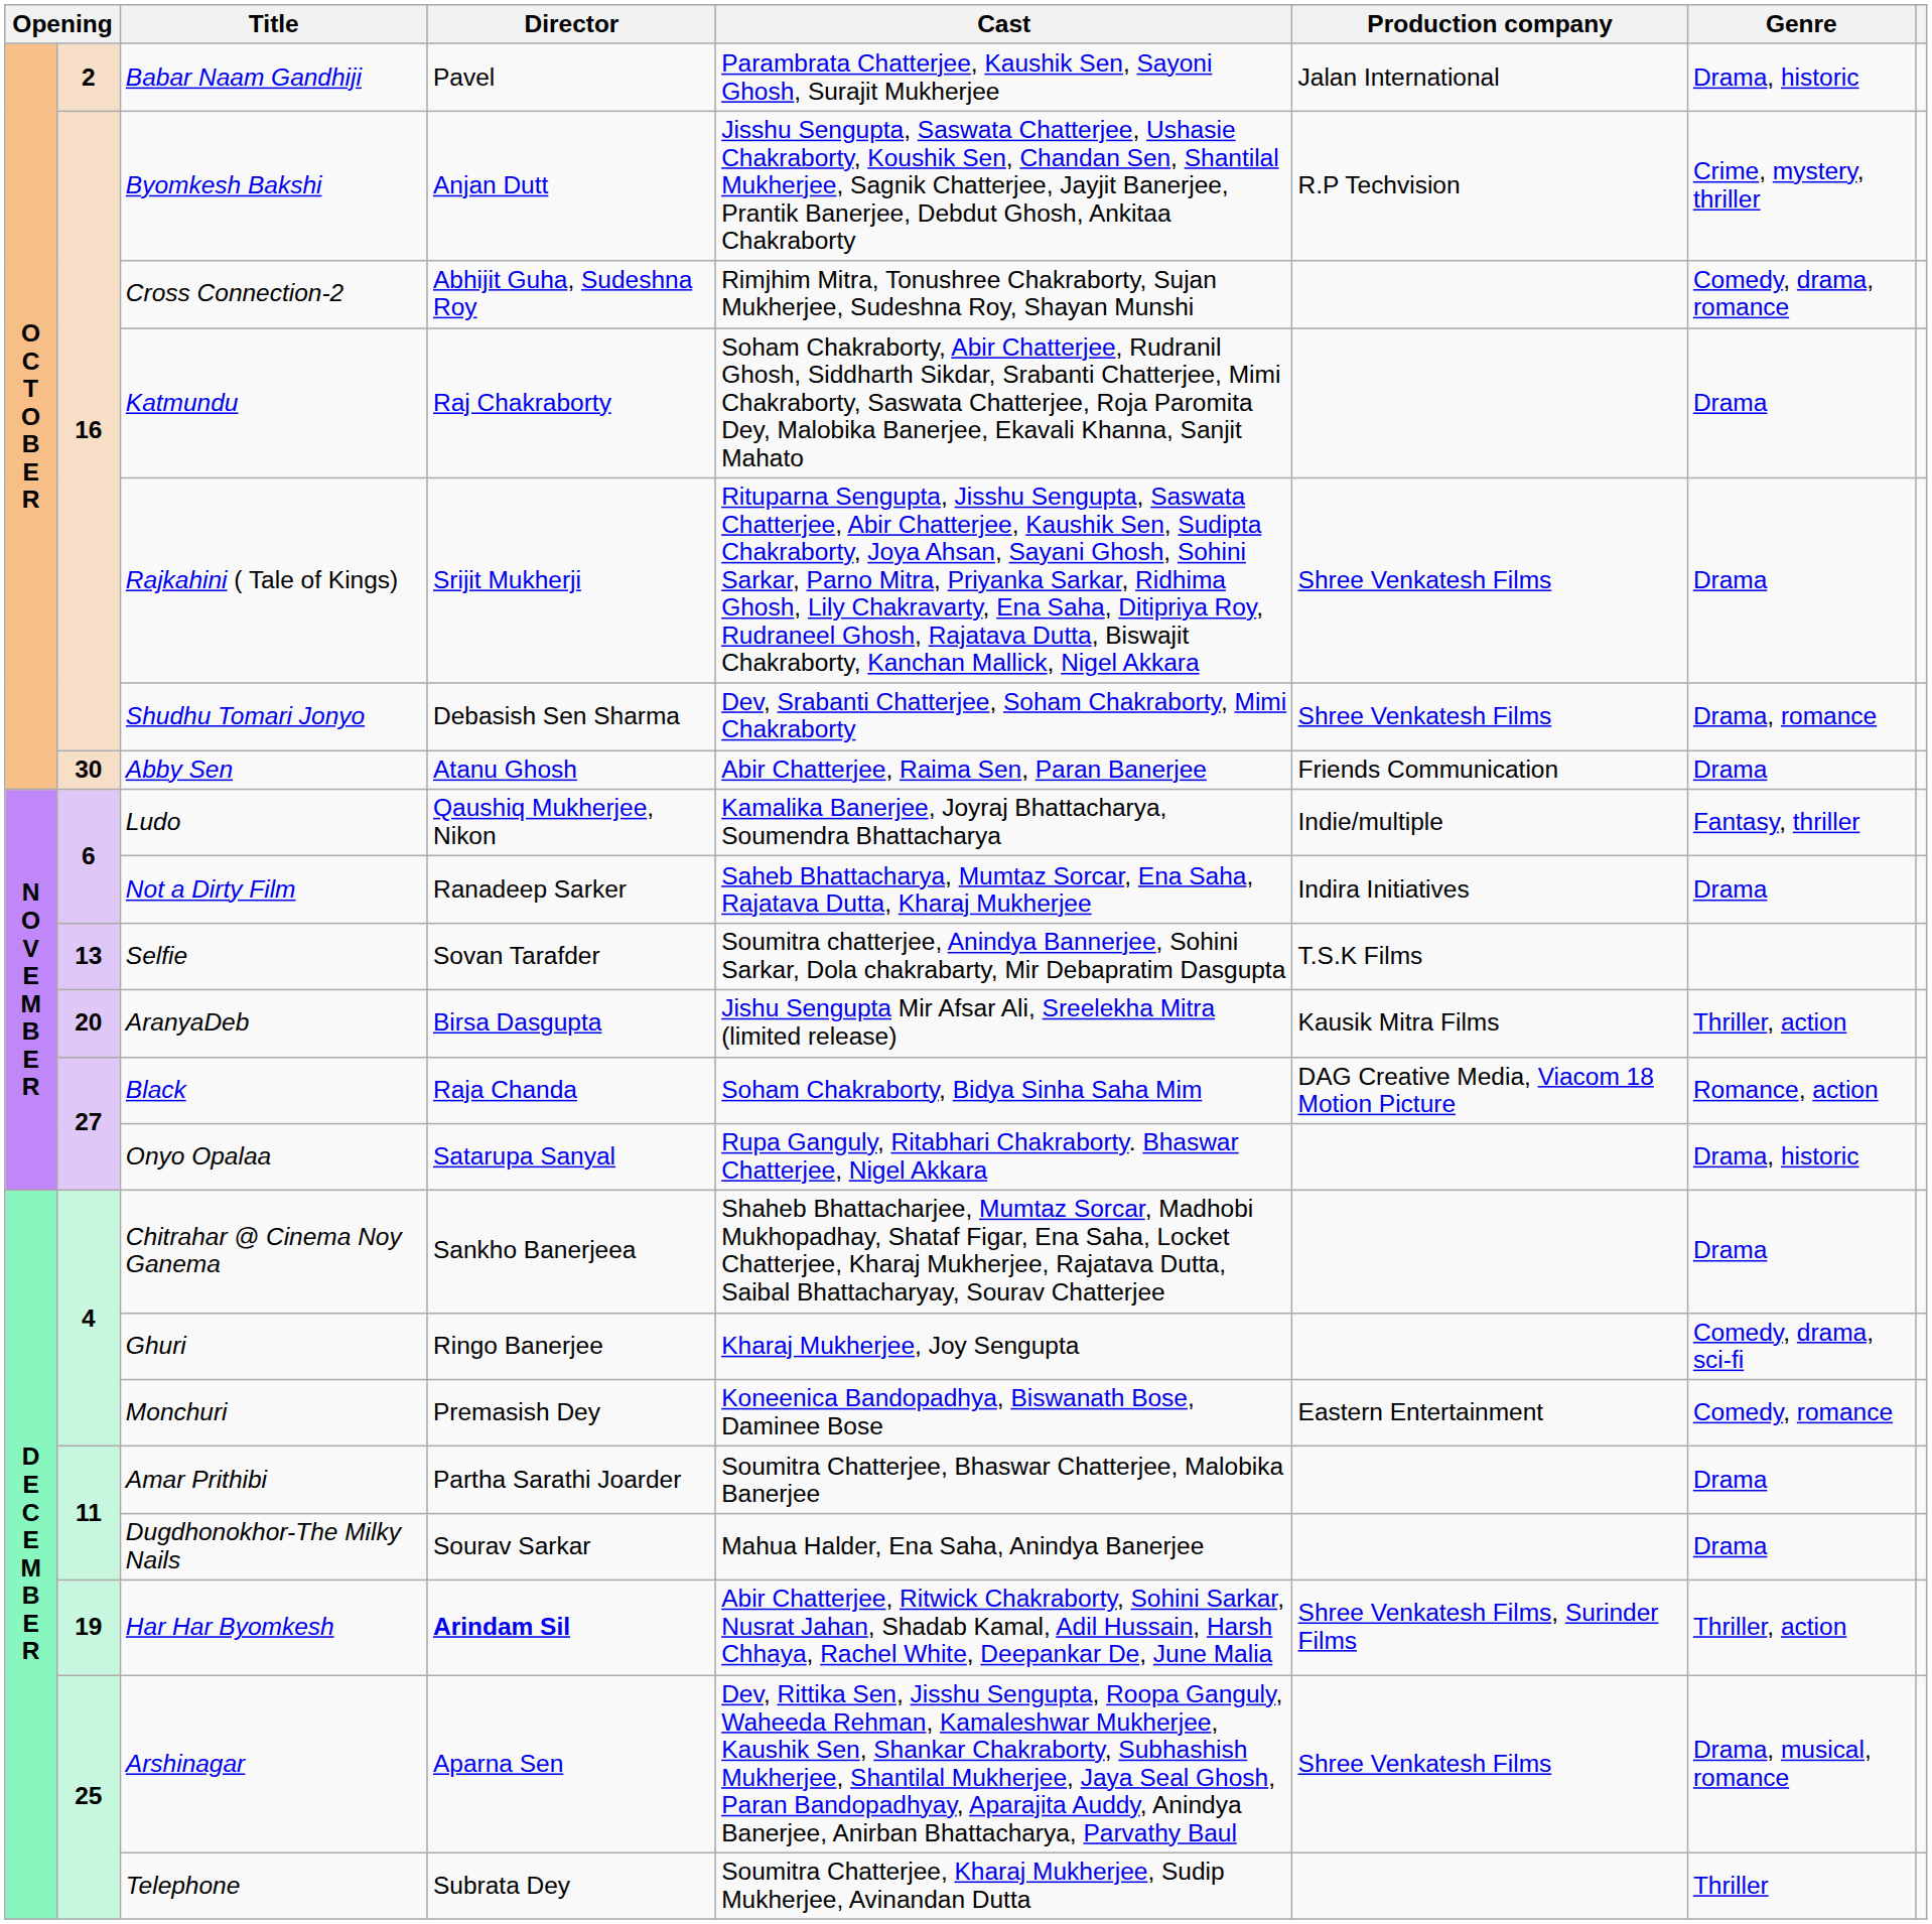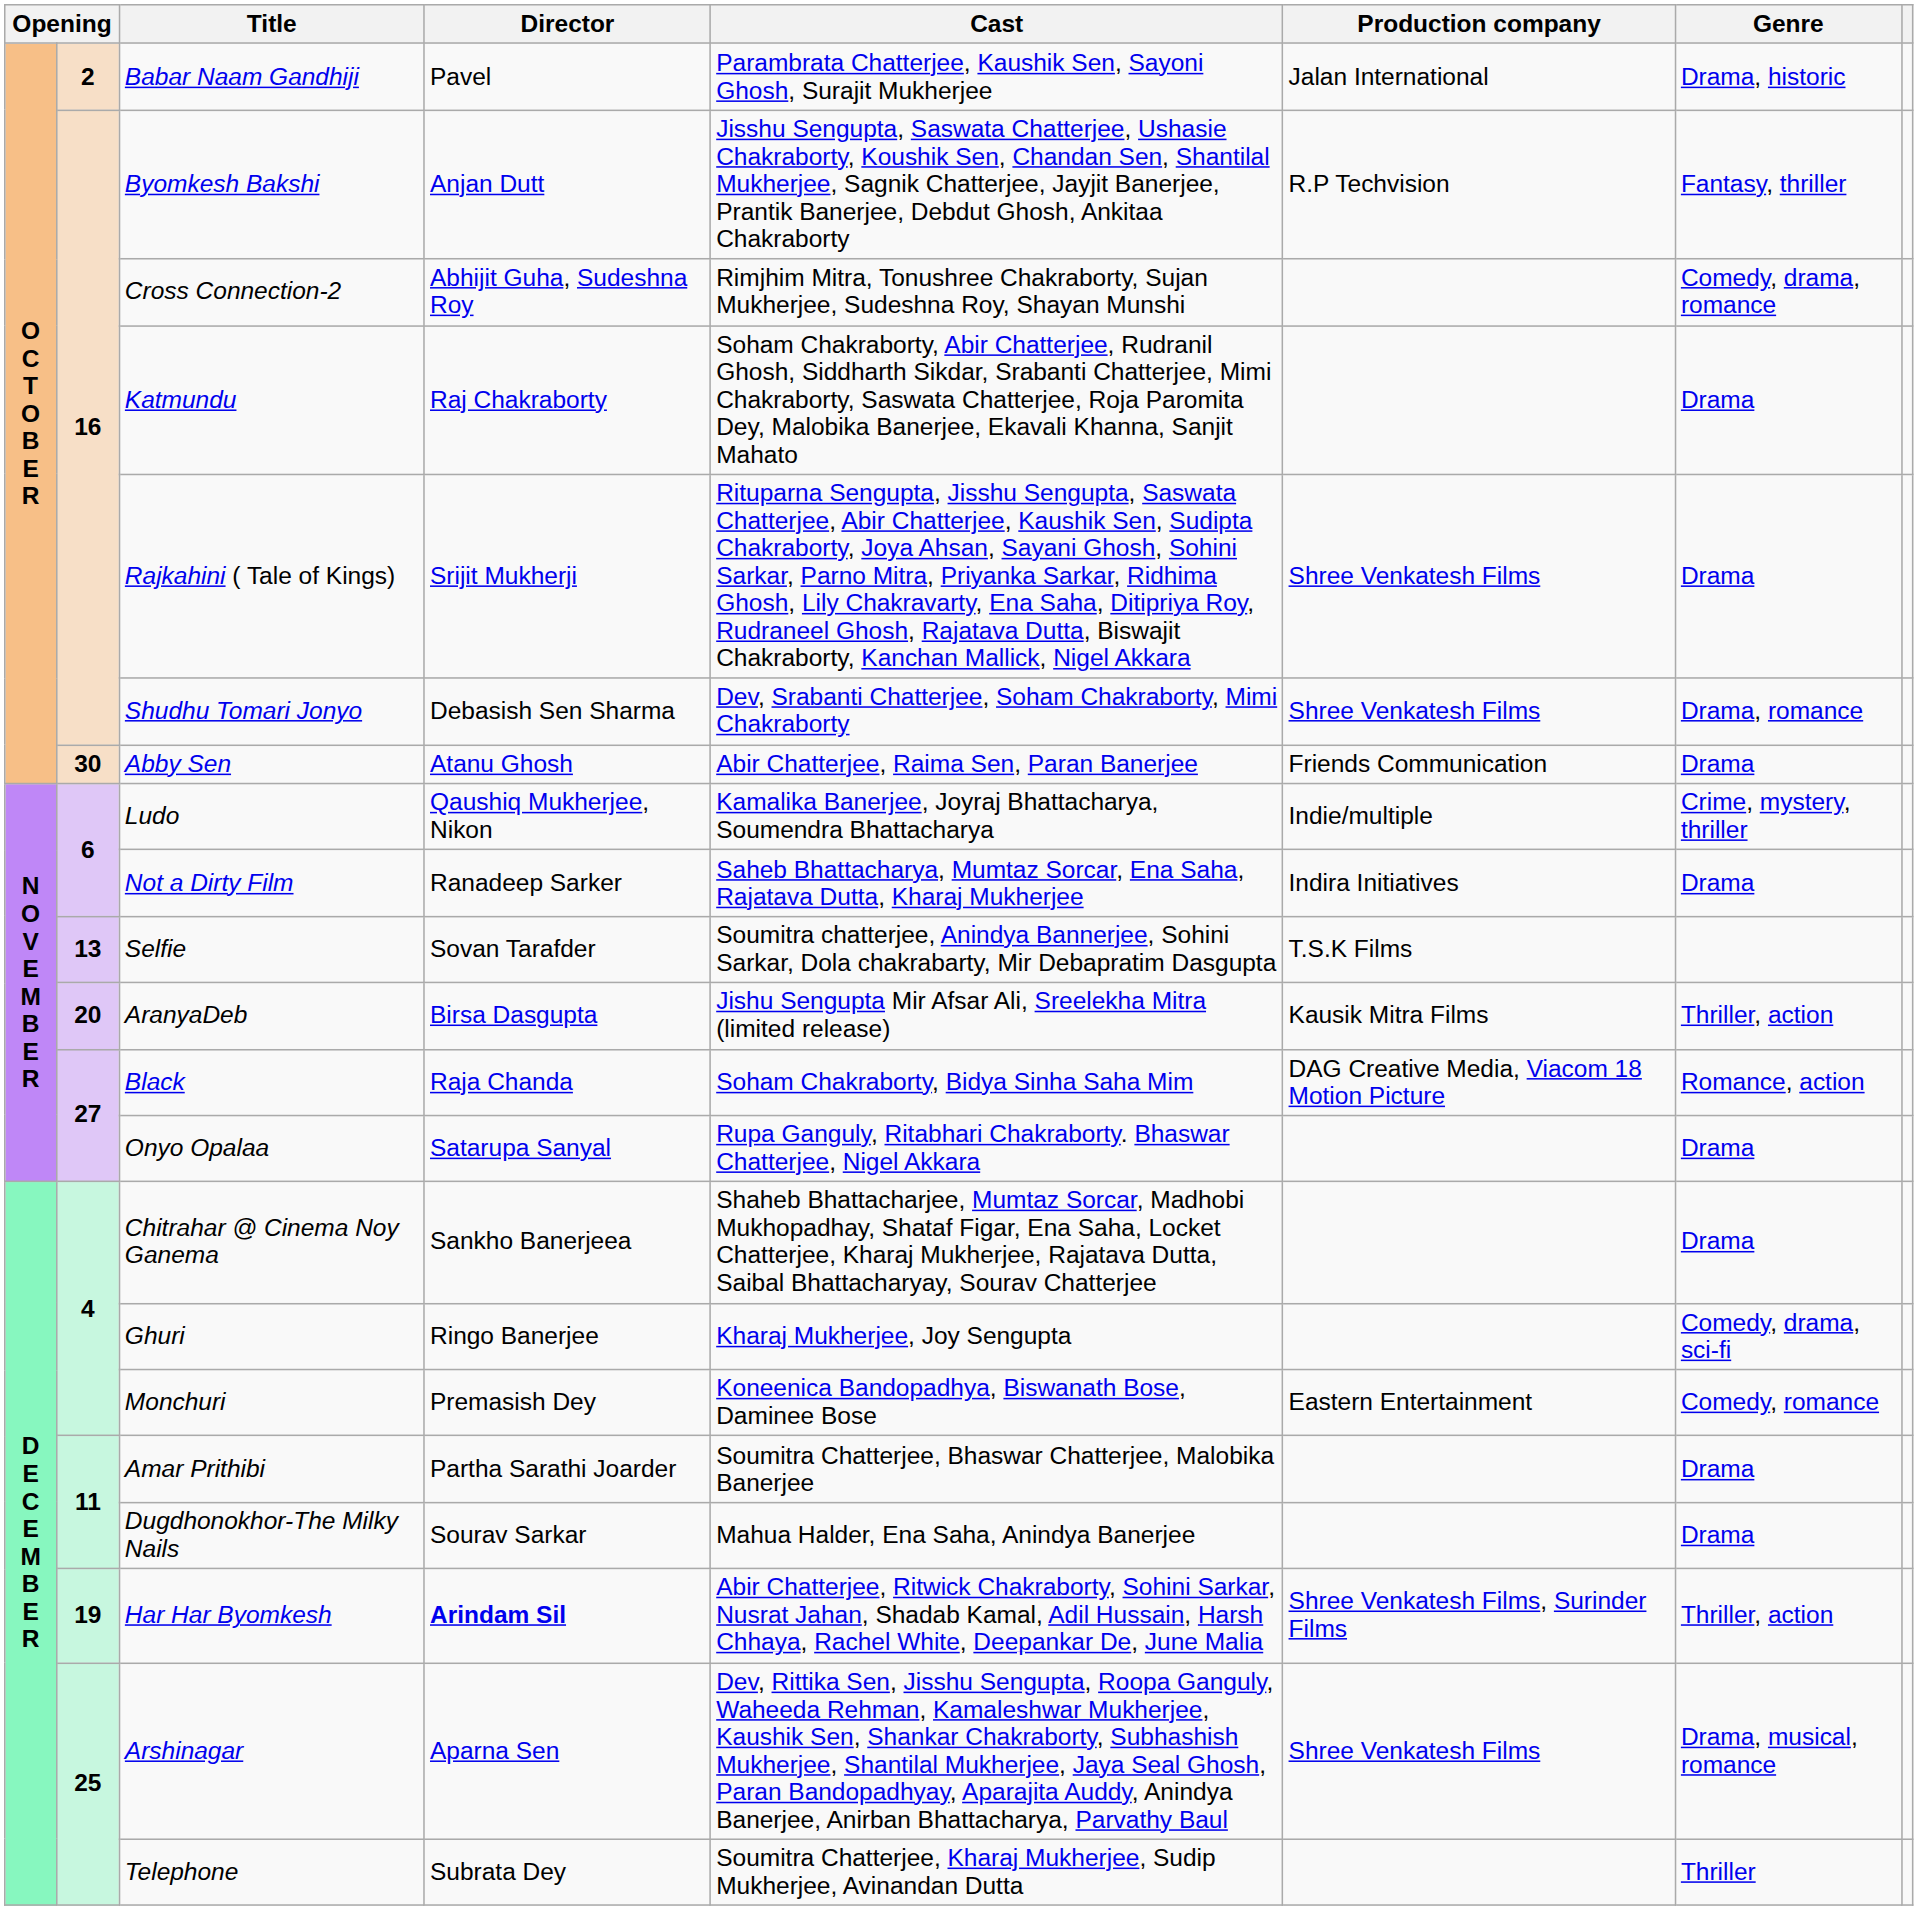Byomkesh Bakshi | Genre: Crime, mystery, thriller -> Fantasy, thriller
Ludo | Genre: Fantasy, thriller -> Crime, mystery, thriller
Onyo Opalaa | Genre: Drama, historic -> Drama
